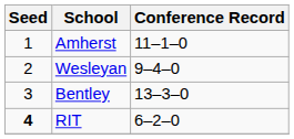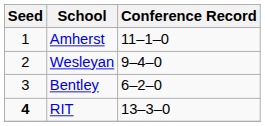Bentley | Conference Record: 13–3–0 -> 6–2–0
RIT | Conference Record: 6–2–0 -> 13–3–0
